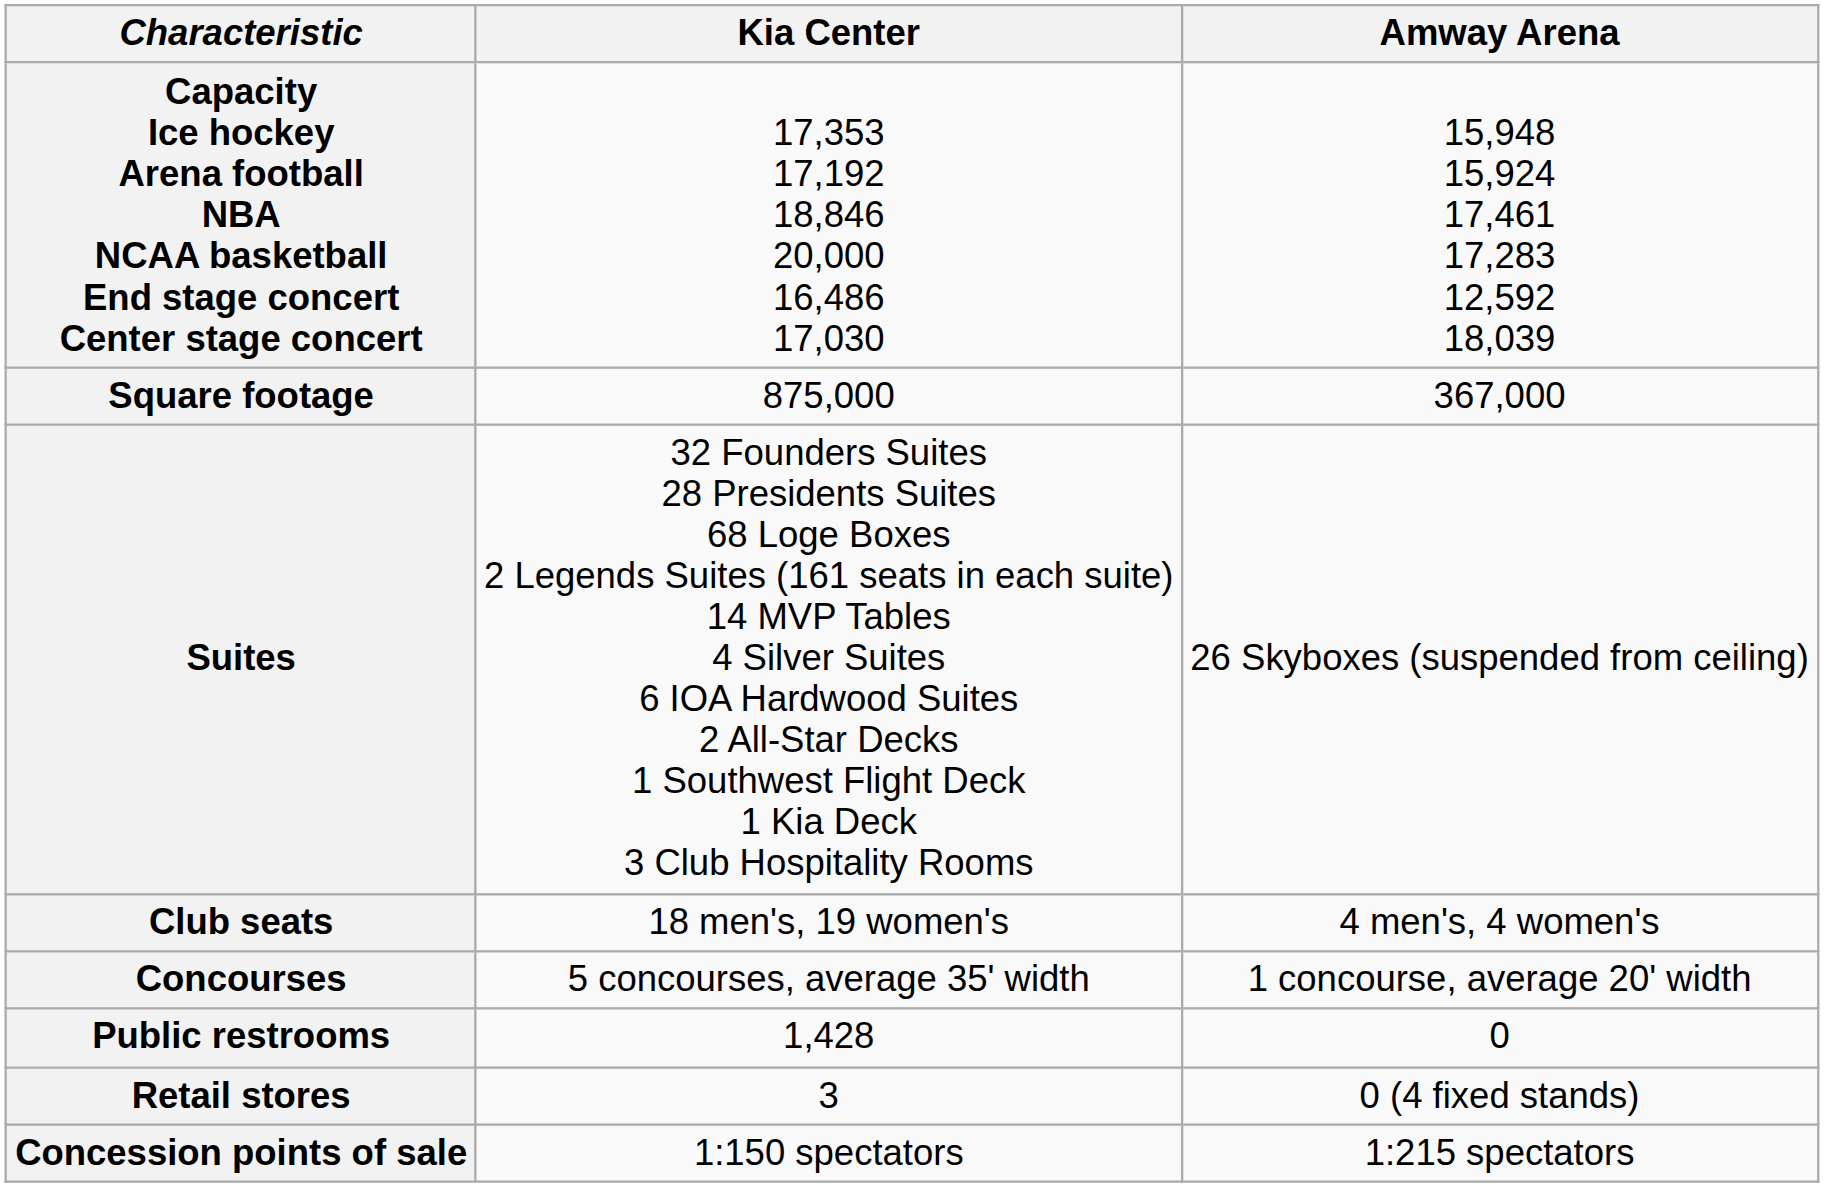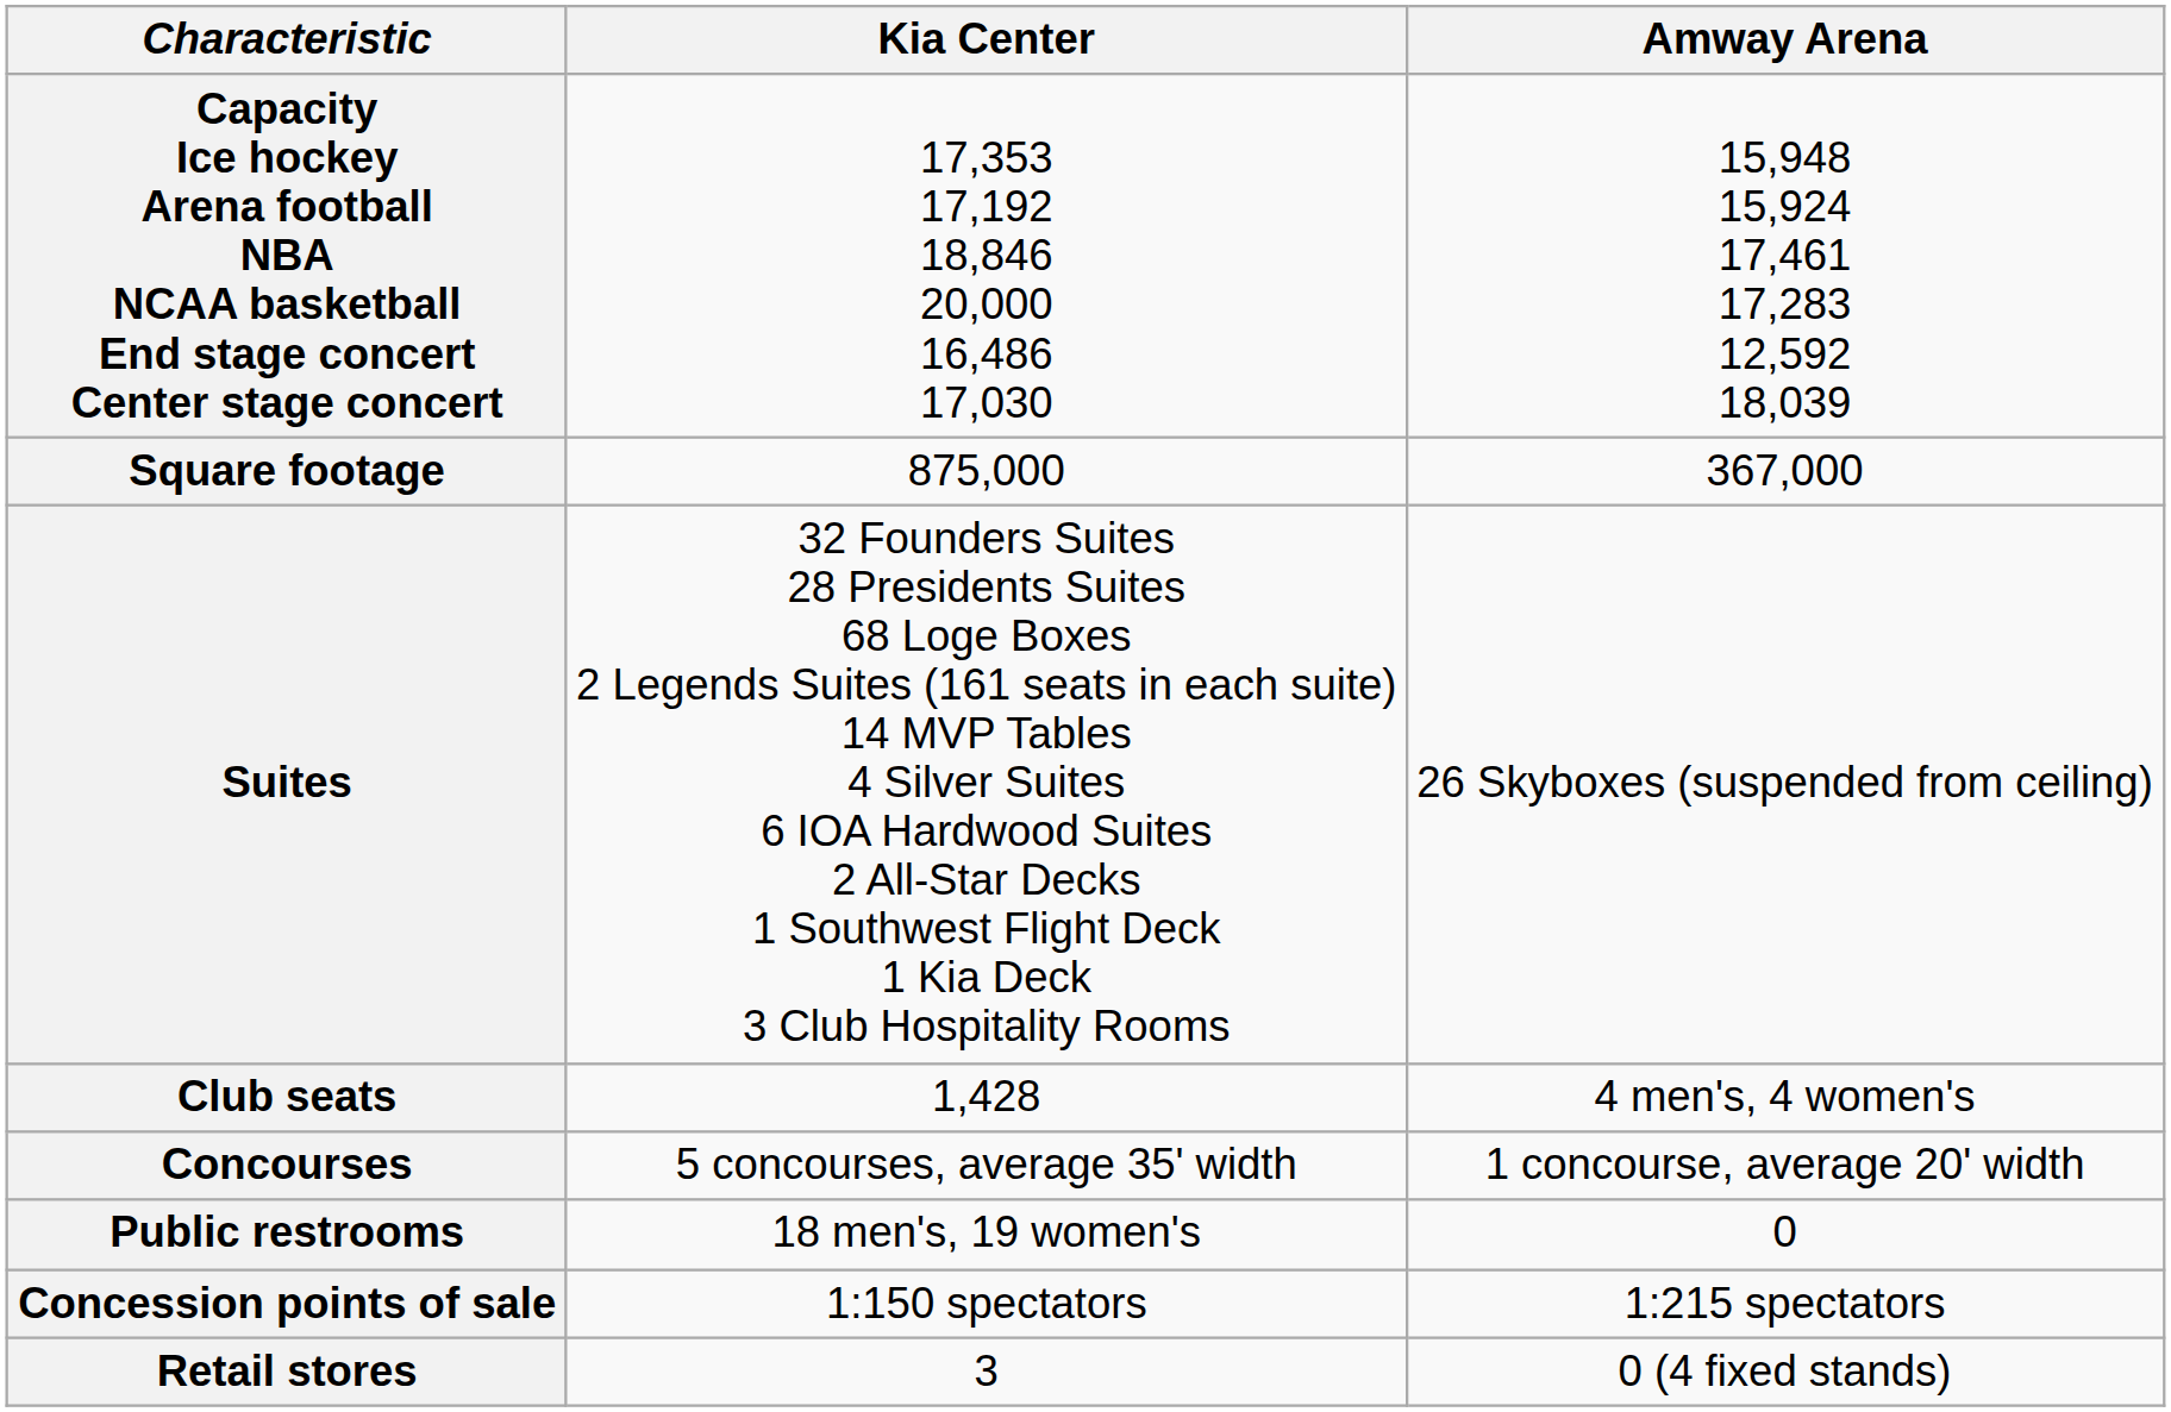Club seats | Kia Center: 18 men's, 19 women's -> 1,428
Public restrooms | Kia Center: 1,428 -> 18 men's, 19 women's
rows swapped: Retail stores <-> Concession points of sale
